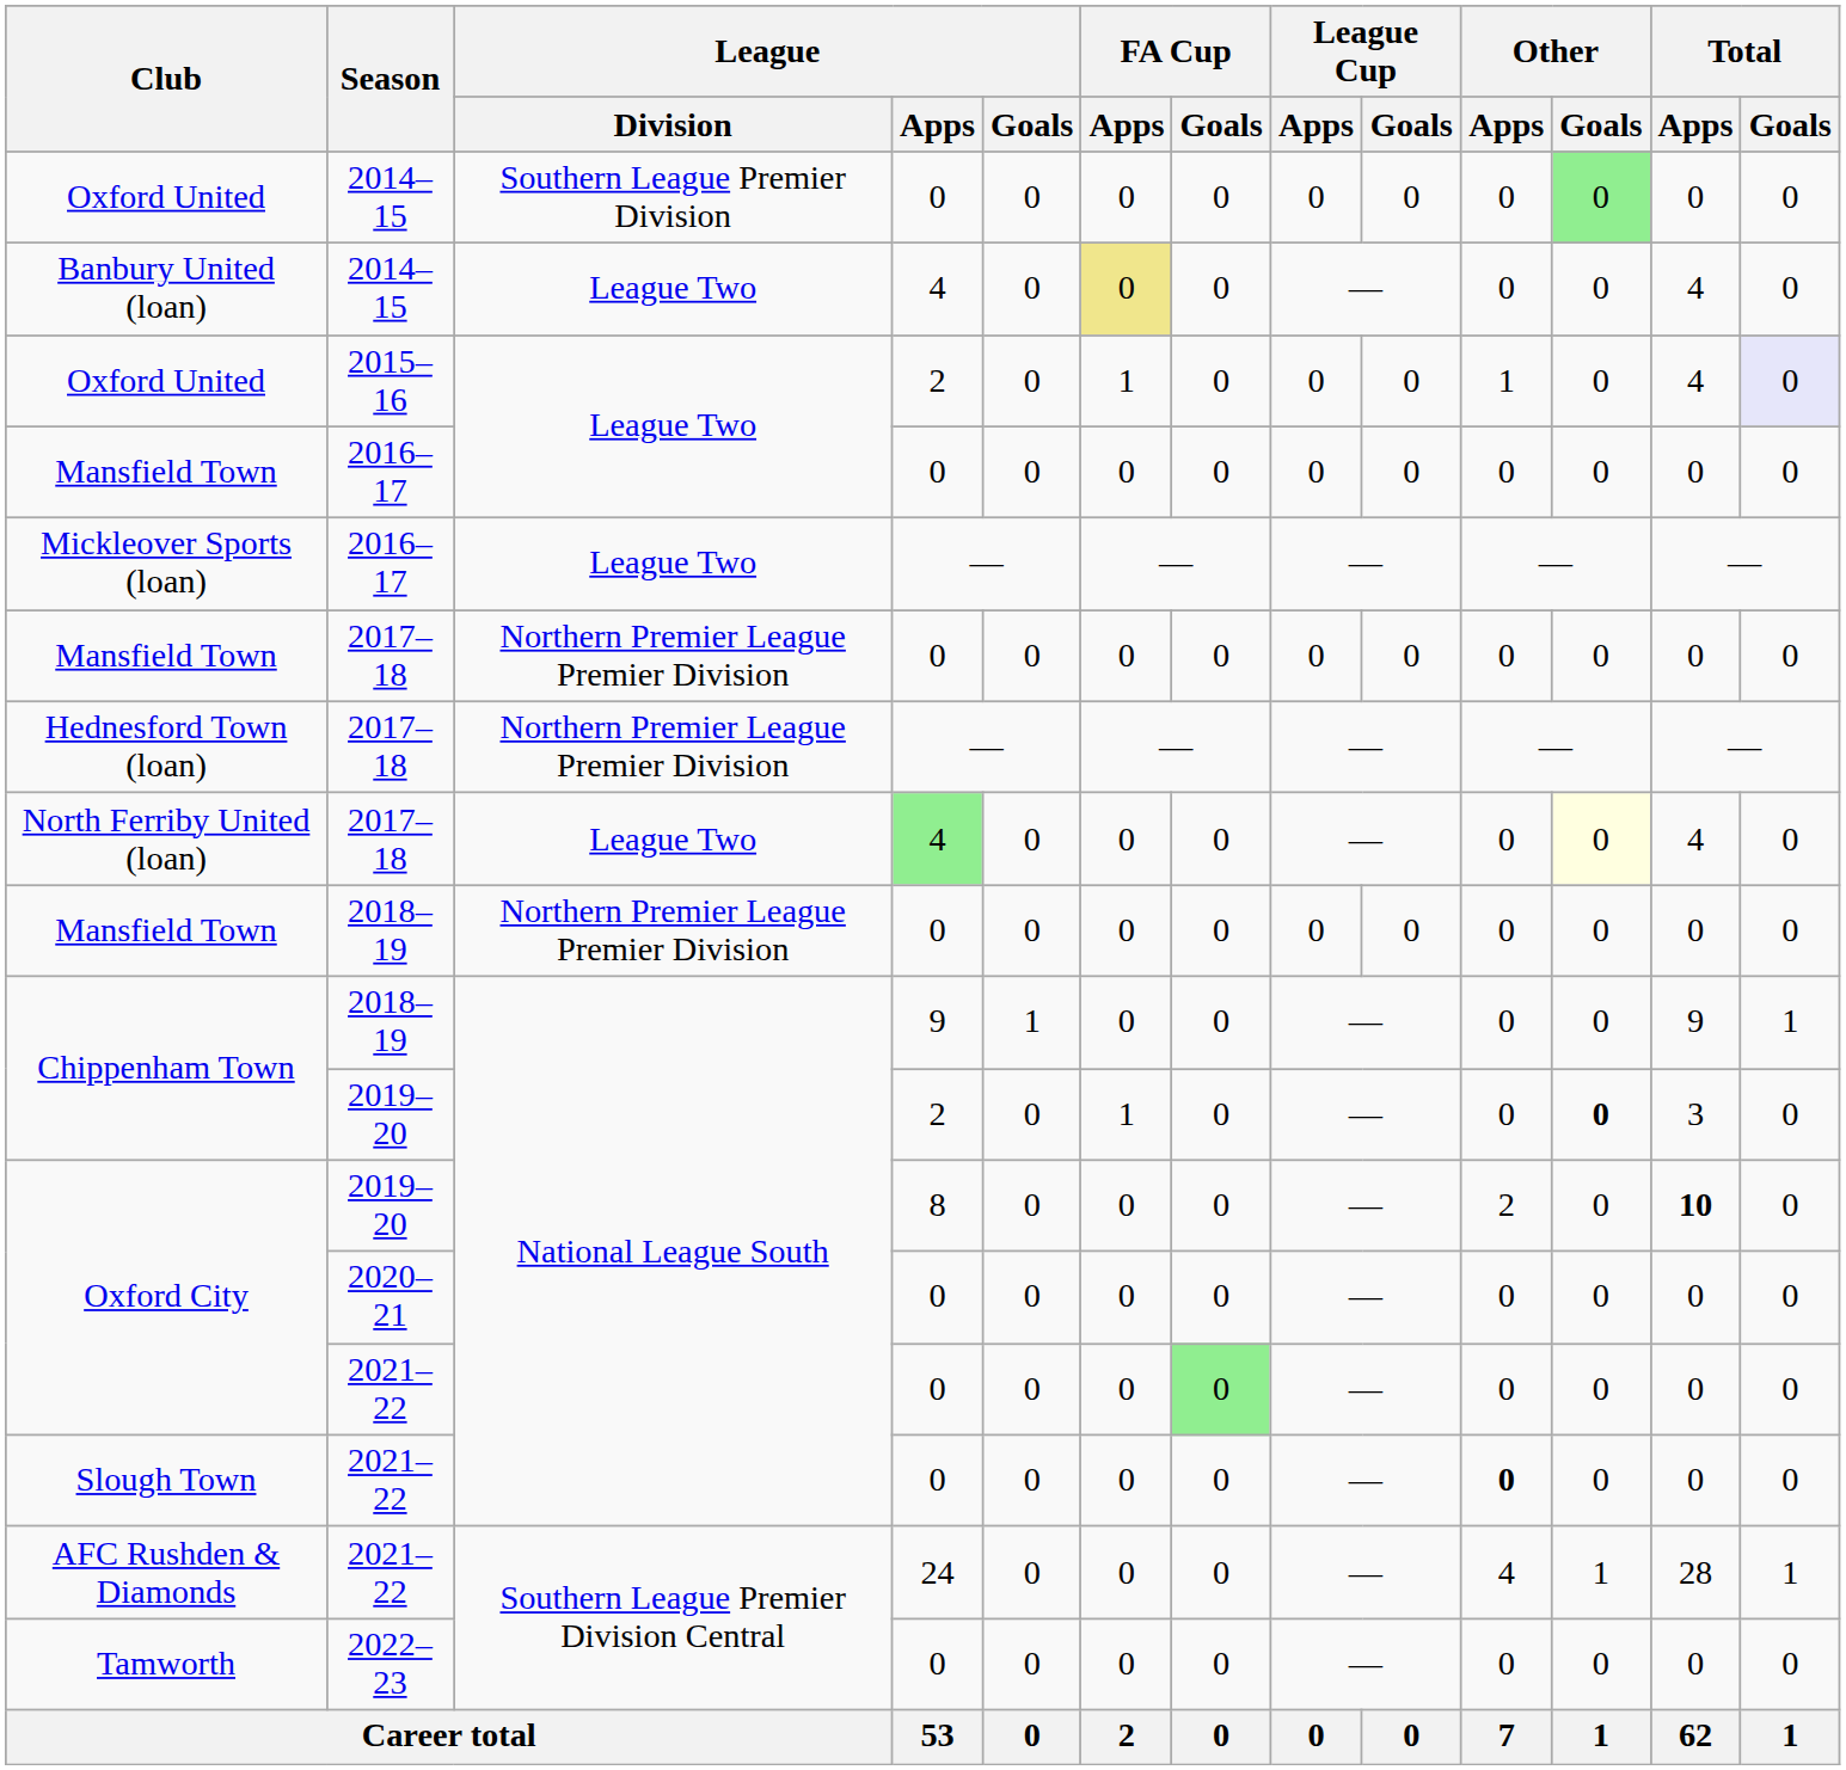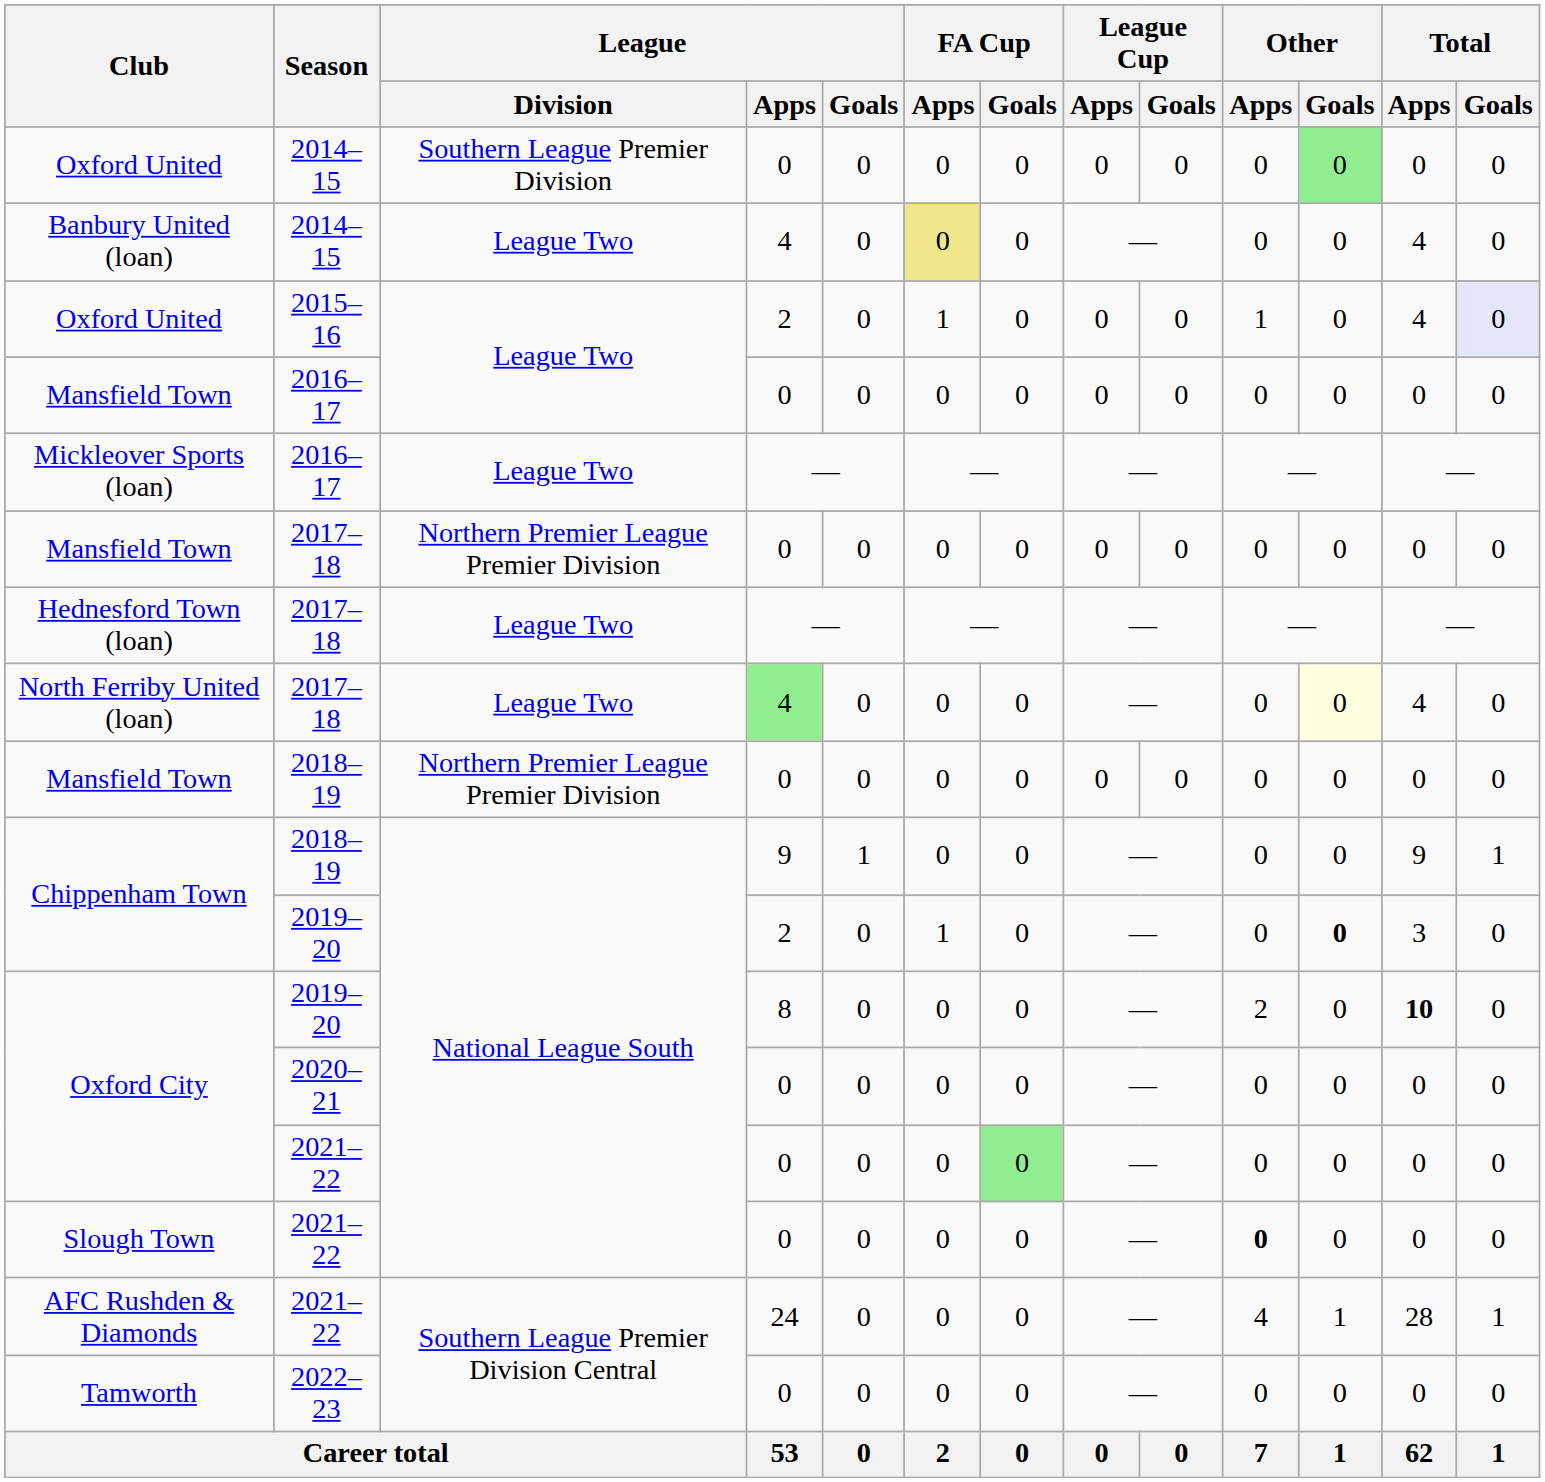Hednesford Town (loan) | League / Division: Northern Premier League Premier Division -> League Two
